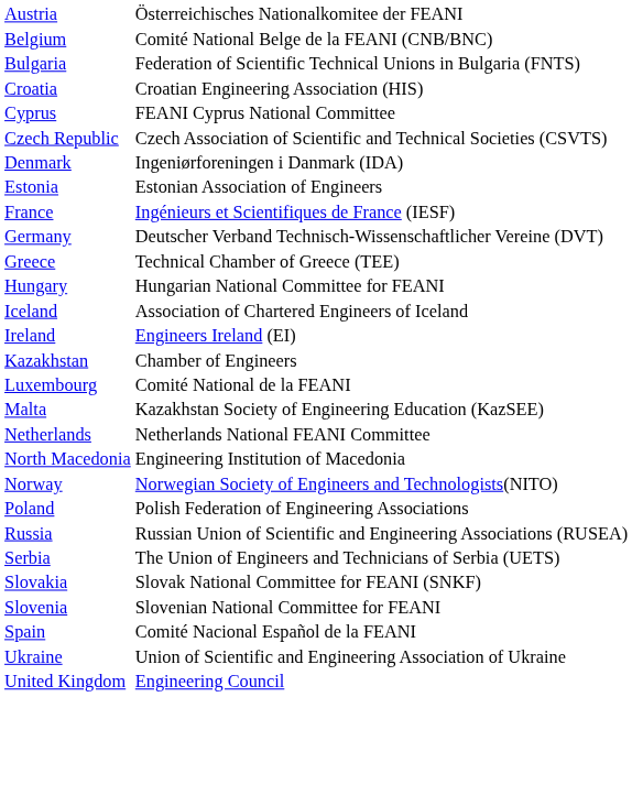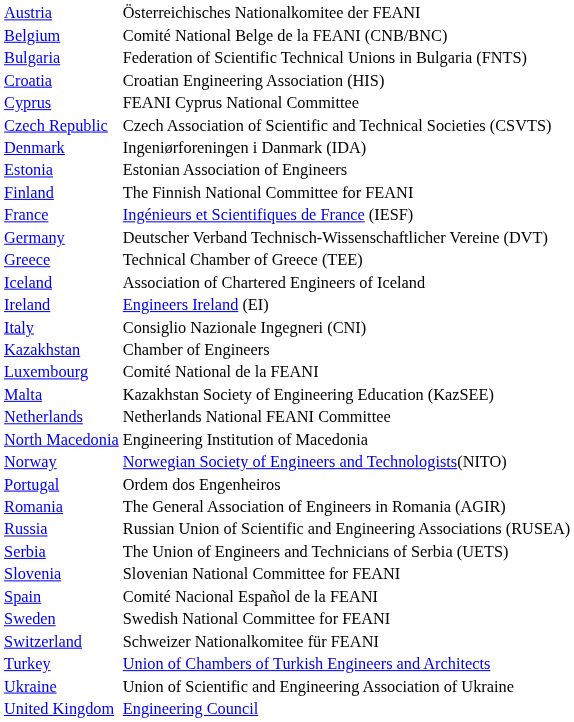+ row: Finland | The Finnish National Committee for FEANI
- row: Hungary | Hungarian National Committee for FEANI
+ row: Italy | Consiglio Nazionale Ingegneri (CNI)
- row: Poland | Polish Federation of Engineering Associations
+ row: Portugal | Ordem dos Engenheiros
+ row: Romania | The General Association of Engineers in Romania (AGIR)
- row: Slovakia | Slovak National Committee for FEANI (SNKF)
+ row: Sweden | Swedish National Committee for FEANI
+ row: Switzerland | Schweizer Nationalkomitee für FEANI
+ row: Turkey | Union of Chambers of Turkish Engineers and Architects
